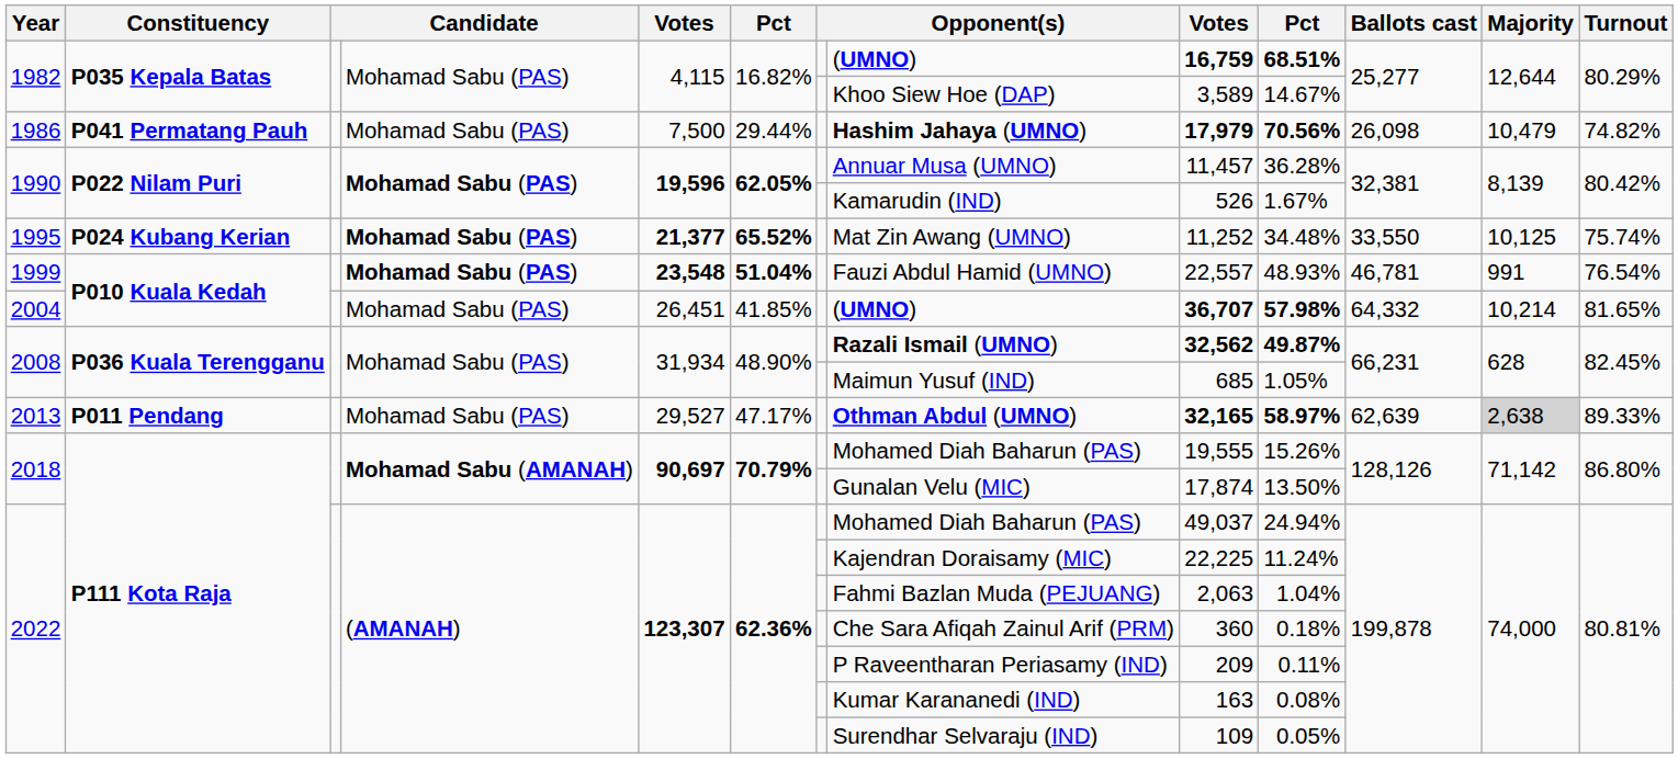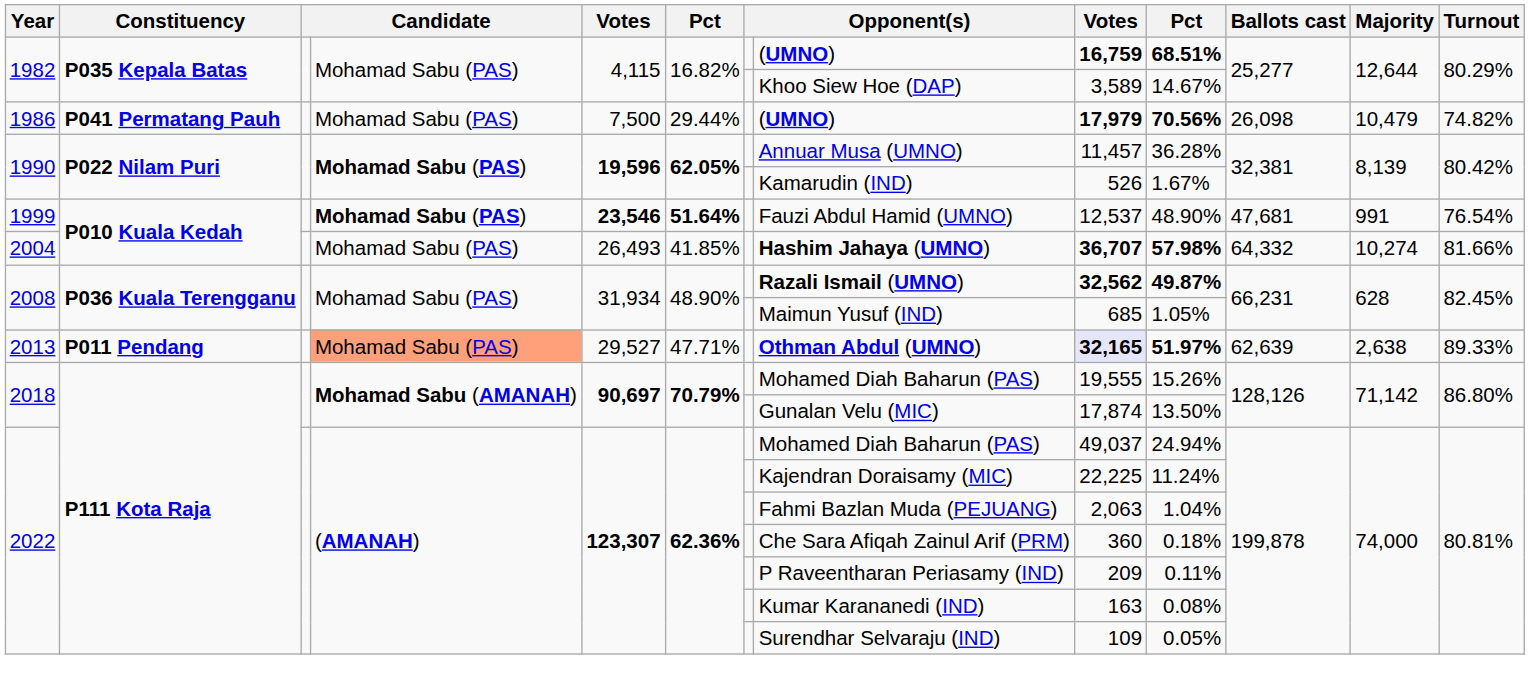1986 | column 8: Hashim Jahaya (UMNO) -> (UMNO)
- row: 1995 | P024 Kubang Kerian | Mohamad Sabu (PAS) | 21,377 | 65.52% | Mat Zin Awang (UMNO) | 11,252 | 34.48% | 33,550 | 10,125 | 75.74%
1999 | column 5: 23,548 -> 23,546
1999 | column 6: 51.04% -> 51.64%
1999 | column 9: 22,557 -> 12,537
1999 | column 10: 48.93% -> 48.90%
1999 | Ballots cast: 46,781 -> 47,681
2004 | column 5: 26,451 -> 26,493
2004 | column 8: (UMNO) -> Hashim Jahaya (UMNO)
2004 | Majority: 10,214 -> 10,274
2004 | Turnout: 81.65% -> 81.66%
2013 | column 4: no background -> lightsalmon background
2013 | column 6: 47.17% -> 47.71%
2013 | column 9: no background -> lavender background
2013 | column 10: 58.97% -> 51.97%
2013 | Majority: lightgrey background -> no background
